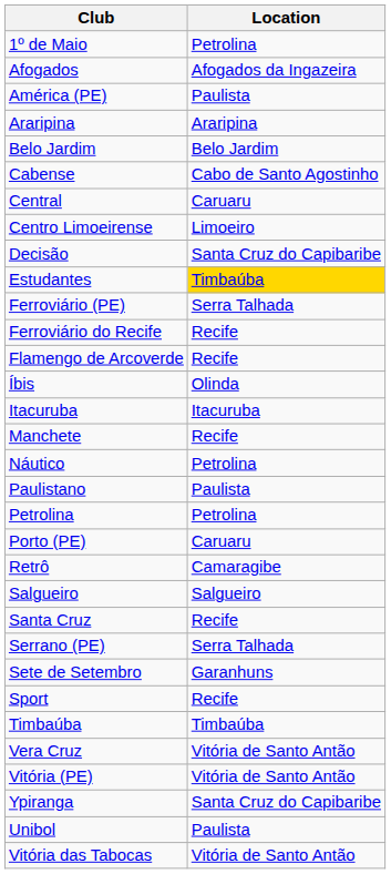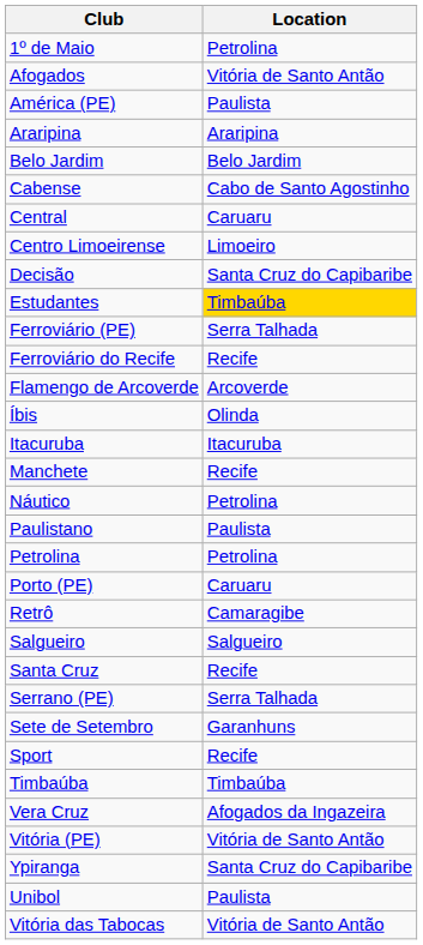Afogados | Location: Afogados da Ingazeira -> Vitória de Santo Antão
Flamengo de Arcoverde | Location: Recife -> Arcoverde
Vera Cruz | Location: Vitória de Santo Antão -> Afogados da Ingazeira
